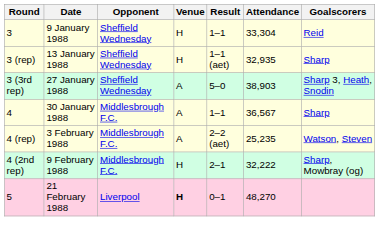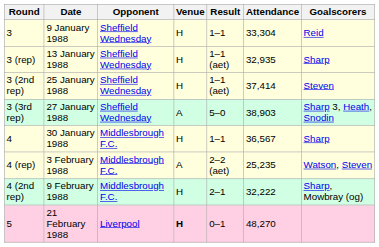+ row: 3 (2nd rep) | 25 January 1988 | Sheffield Wednesday | H | 1–1 (aet) | 37,414 | Steven
4 | Venue: A -> H
